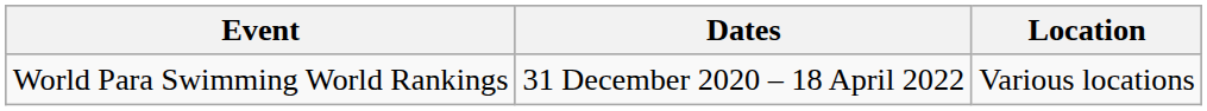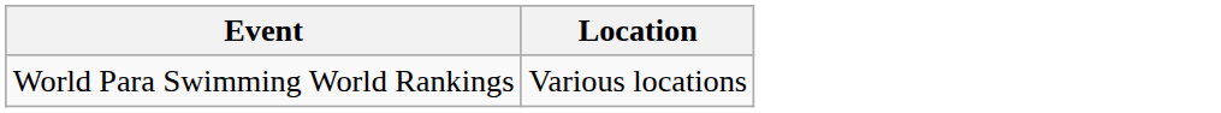- column: Dates | 31 December 2020 – 18 April 2022
